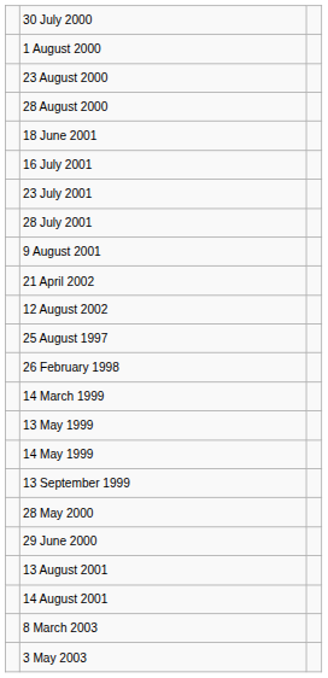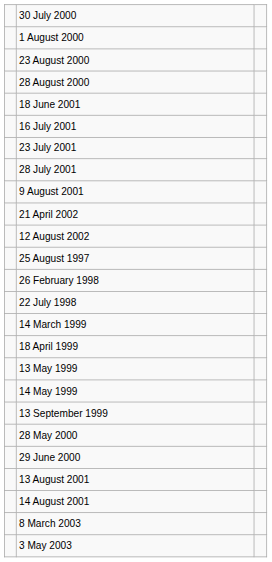+ row: 22 July 1998
+ row: 18 April 1999
